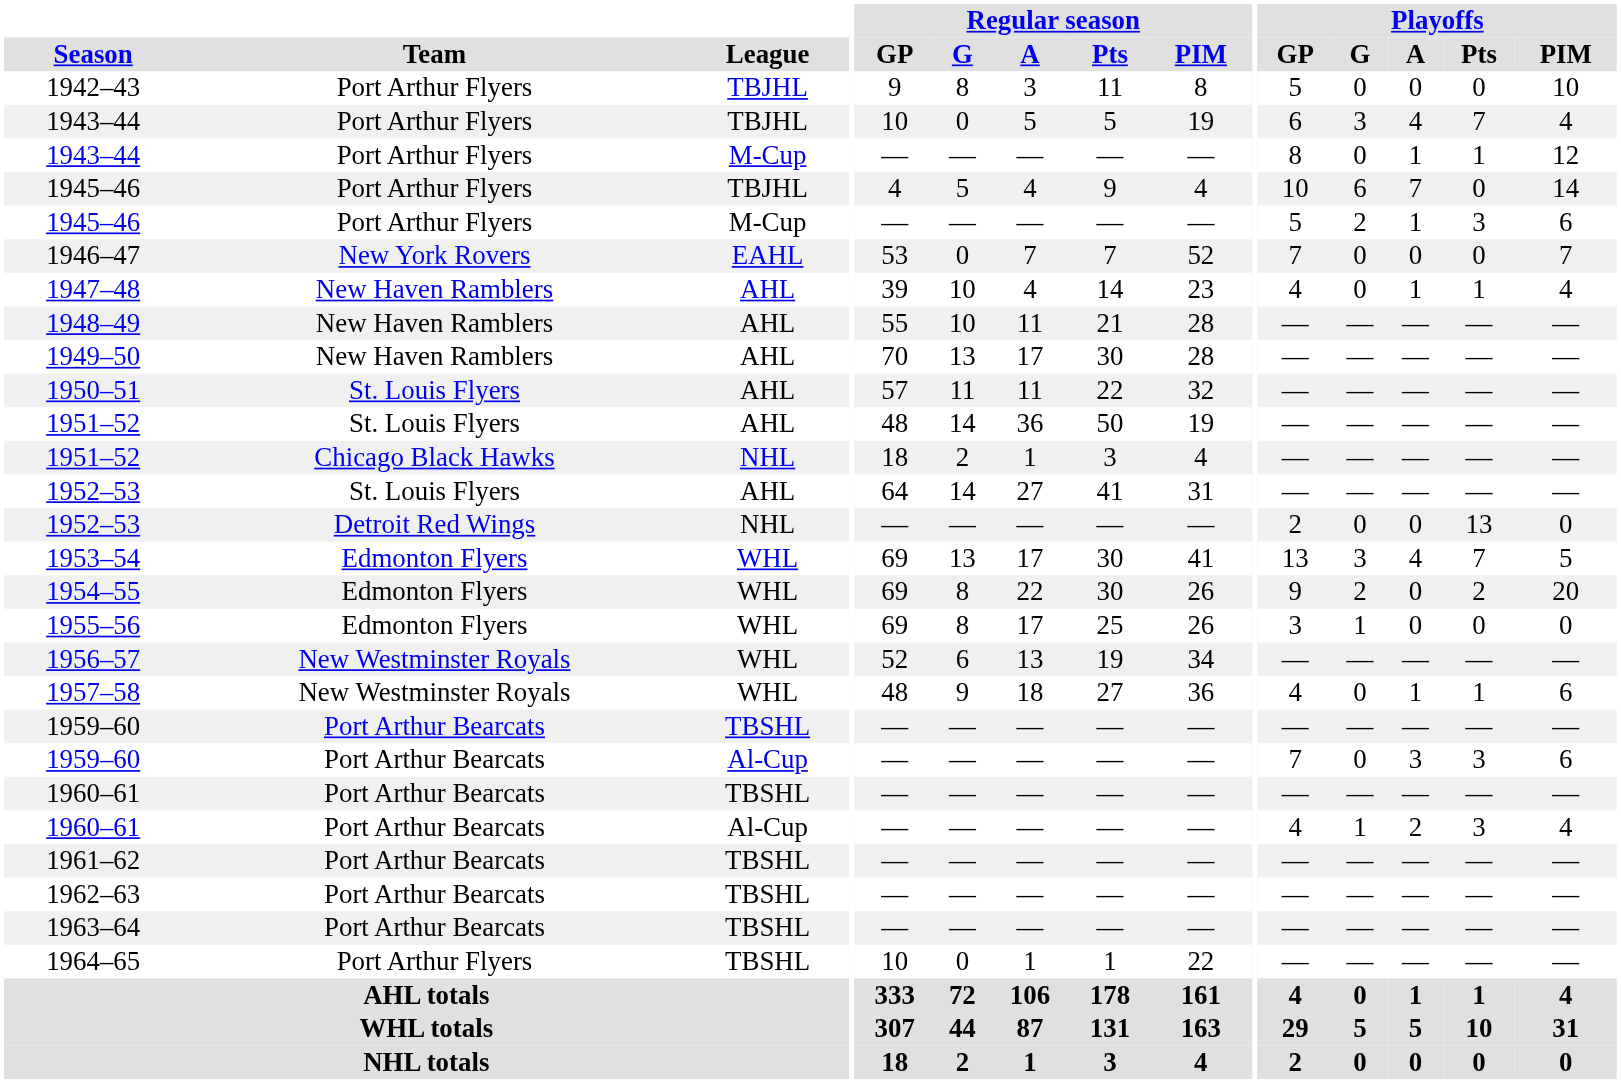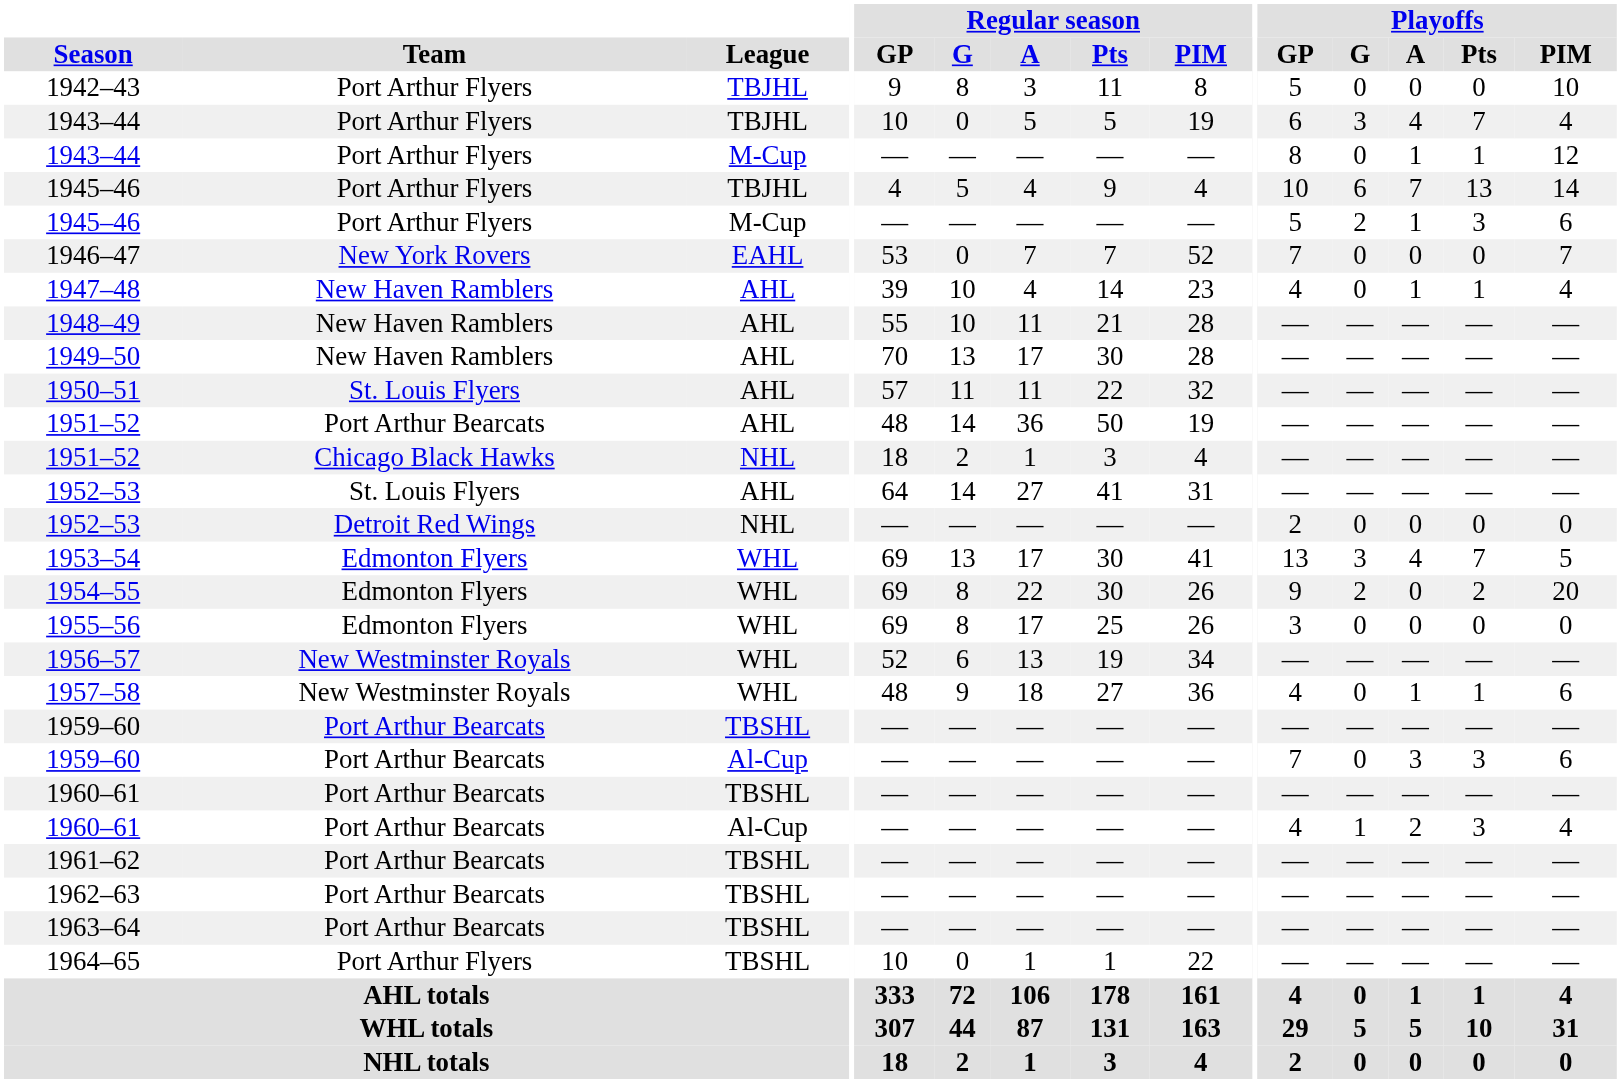1945–46 / TBJHL | Playoffs / Pts: 0 -> 13
1951–52 / AHL | Team: St. Louis Flyers -> Port Arthur Bearcats
1952–53 / NHL | Playoffs / Pts: 13 -> 0
1955–56 | Playoffs / G: 1 -> 0
